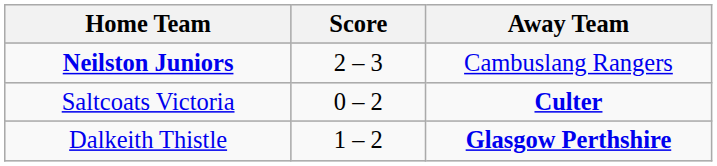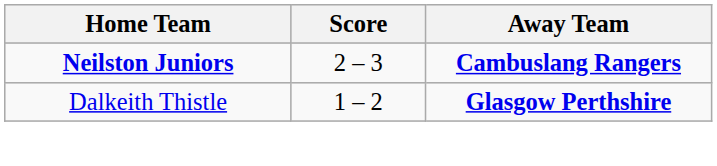Neilston Juniors | Away Team: normal -> bold
- row: Saltcoats Victoria | 0 – 2 | Culter
